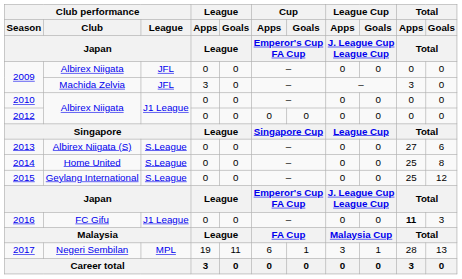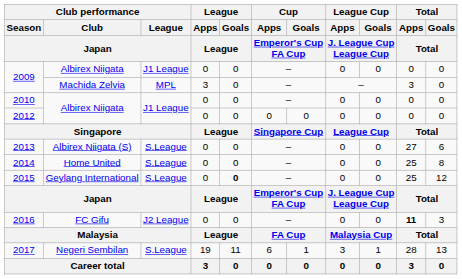2009 / Albirex Niigata | Club performance / League / Japan: JFL -> J1 League
2009 / Machida Zelvia | Club performance / League / Japan: JFL -> MPL
2015 | League / Goals / League: normal -> bold
2016 | Club performance / League / Japan: J1 League -> J2 League
2017 | Club performance / League / Japan: MPL -> S.League
